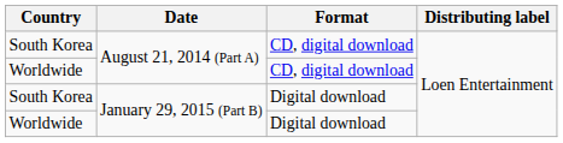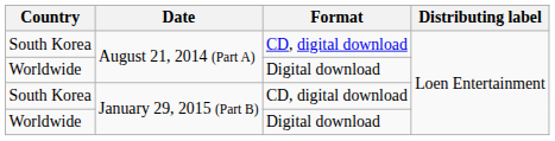Worldwide / August 21, 2014 (Part A) | Format: CD, digital download -> Digital download
South Korea / January 29, 2015 (Part B) | Format: Digital download -> CD, digital download
